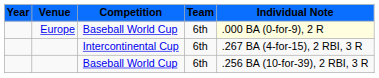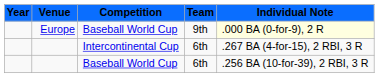Europe | Team: 6th -> 9th
